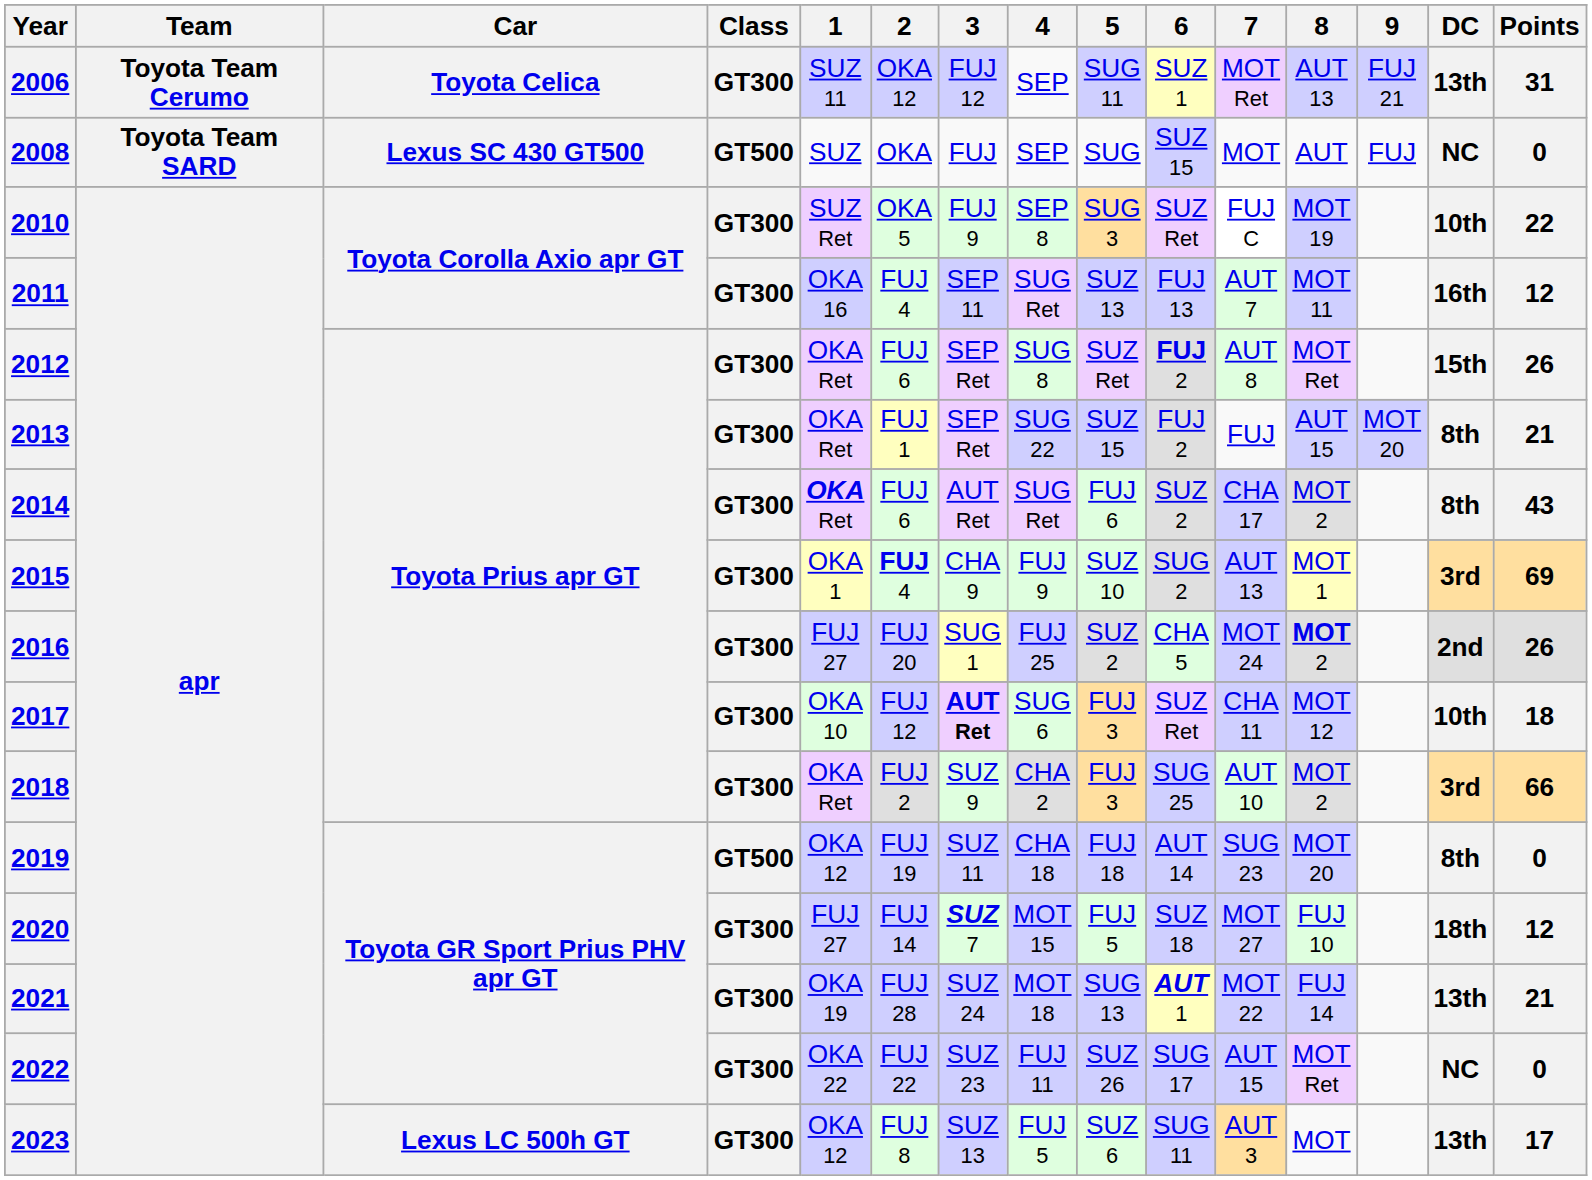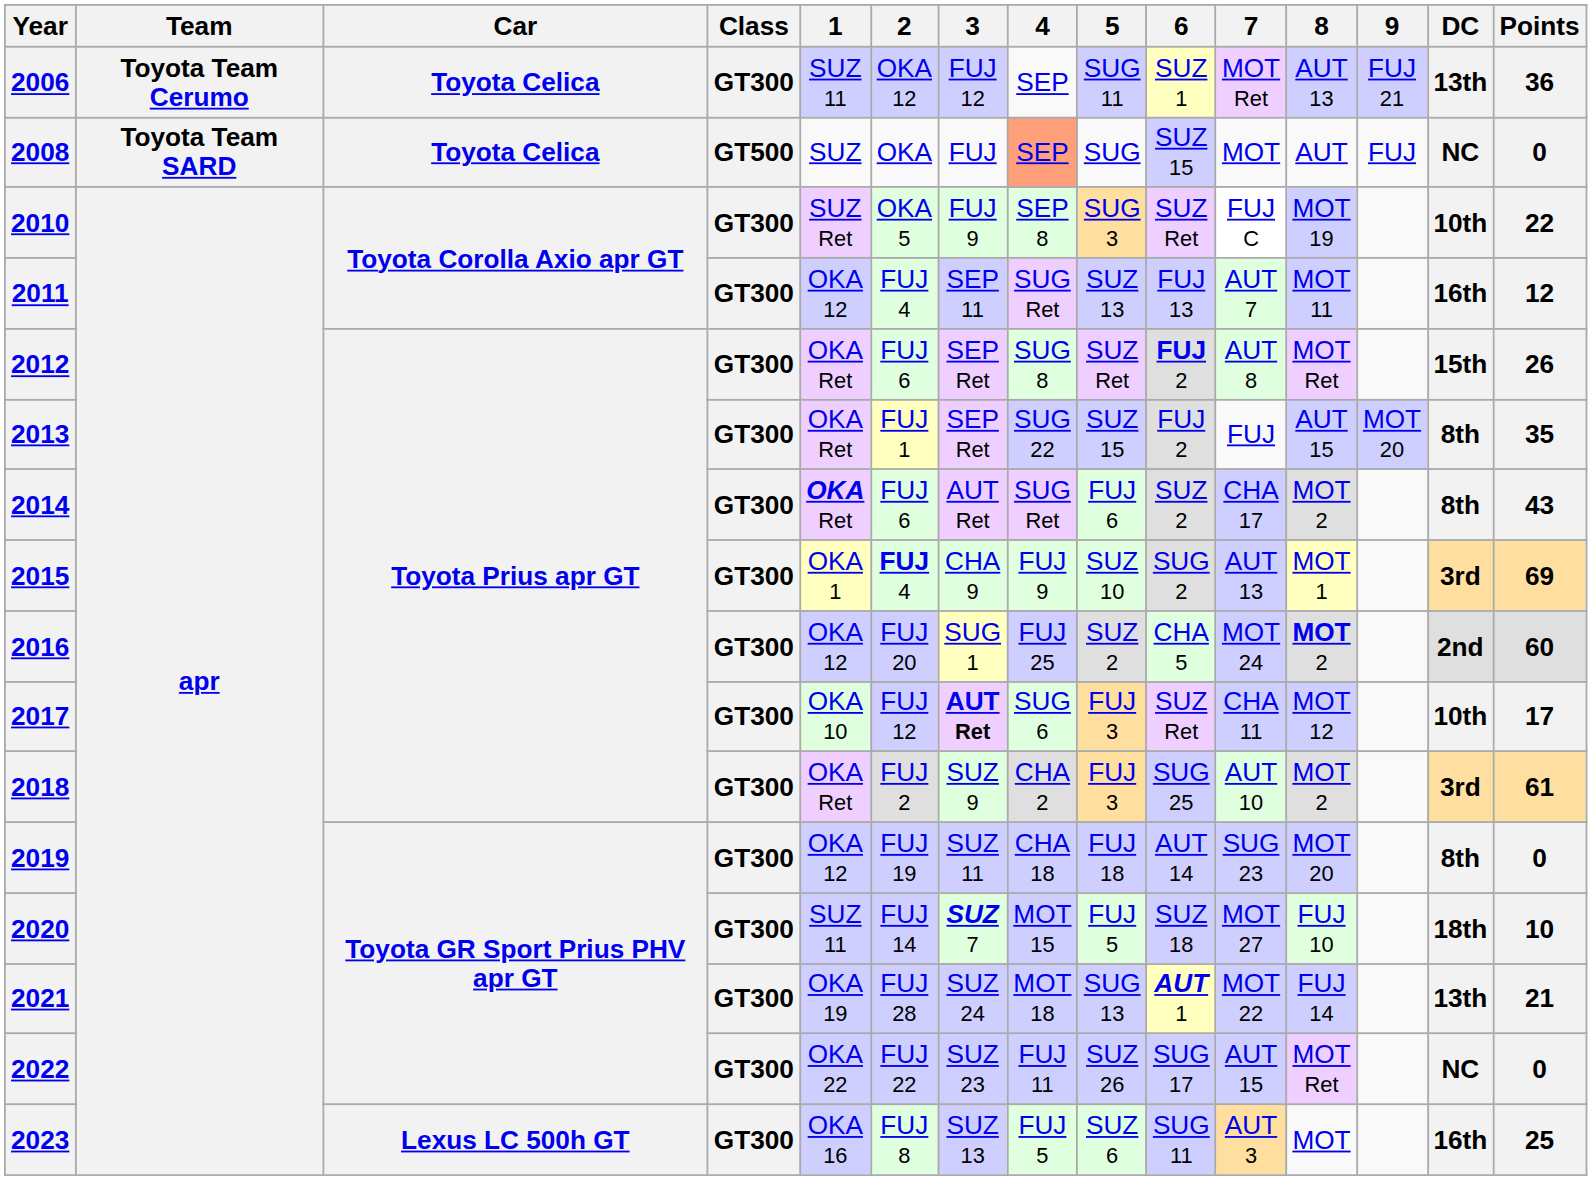2006 | Points: 31 -> 36
2008 | Car: Lexus SC 430 GT500 -> Toyota Celica
2008 | 4: no background -> lightsalmon background
2011 | 1: OKA 16 -> OKA 12
2013 | Points: 21 -> 35
2016 | 1: FUJ 27 -> OKA 12
2016 | Points: 26 -> 60
2017 | Points: 18 -> 17
2018 | Points: 66 -> 61
2019 | Class: GT500 -> GT300
2020 | 1: FUJ 27 -> SUZ 11
2020 | Points: 12 -> 10
2023 | 1: OKA 12 -> OKA 16
2023 | DC: 13th -> 16th
2023 | Points: 17 -> 25
